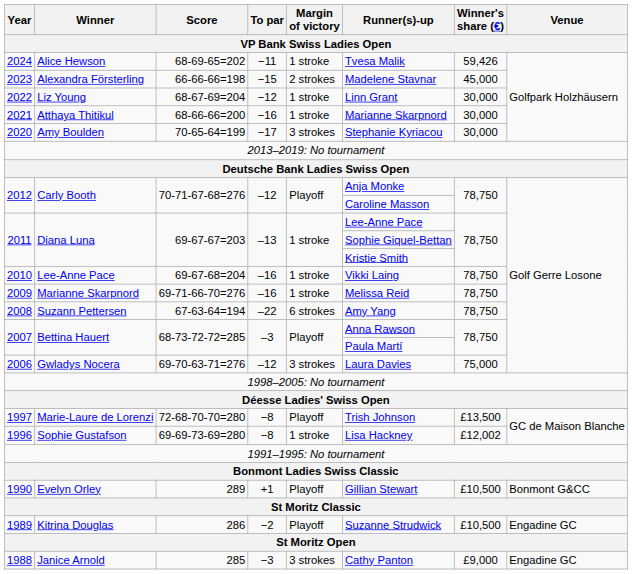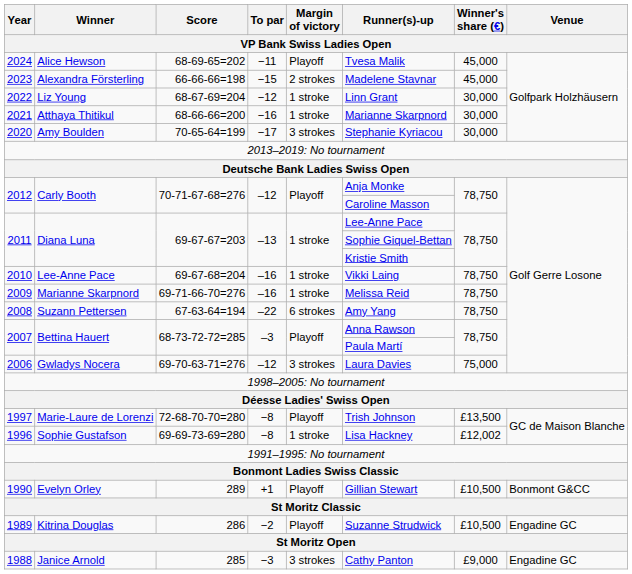2024 | Margin of victory: 1 stroke -> Playoff
2024 | Winner's share (€): 59,426 -> 45,000
